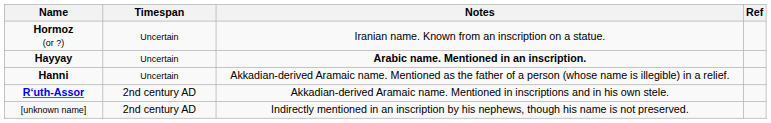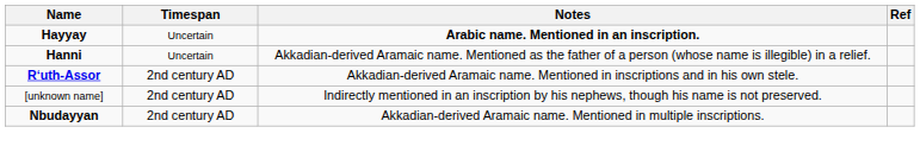- row: Hormoz (or ?) | Uncertain | Iranian name. Known from an inscription on a statue.
+ row: Nbudayyan | 2nd century AD | Akkadian-derived Aramaic name. Mentioned in multiple inscriptions.
